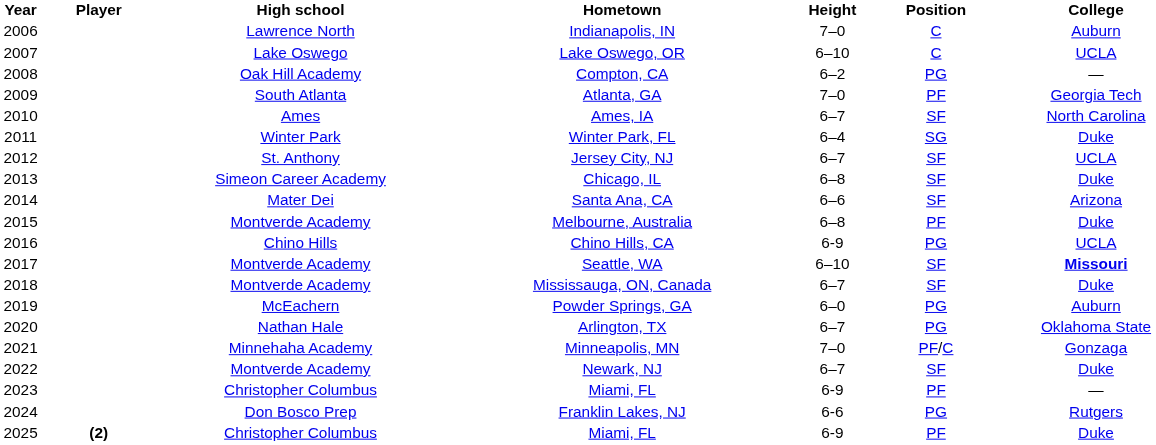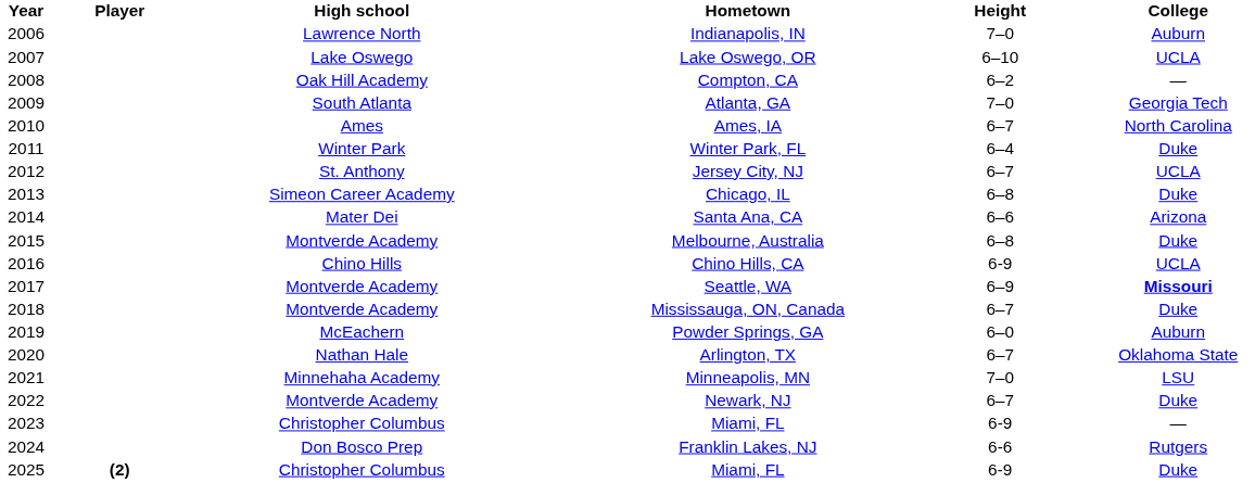- column: Position | C | C | PG | PF | SF | SG | SF | SF | SF | PF | PG | SF | SF | PG | PG | PF/C | SF | PF | PG | PF
Seattle, WA | Height: 6–10 -> 6–9
Minneapolis, MN | College: Gonzaga -> LSU
